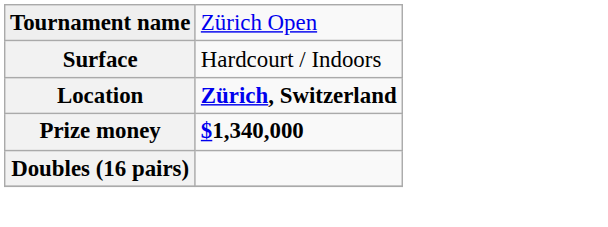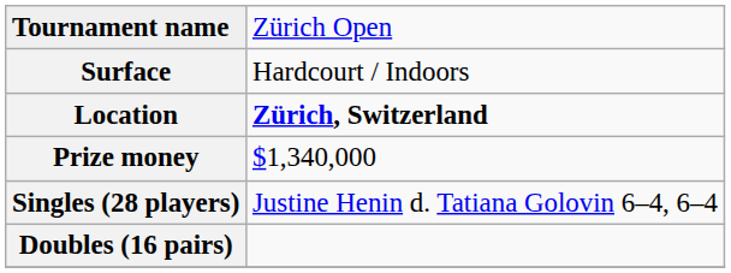Prize money | column 2: bold -> normal
+ row: Singles (28 players) | Justine Henin d. Tatiana Golovin 6–4, 6–4
